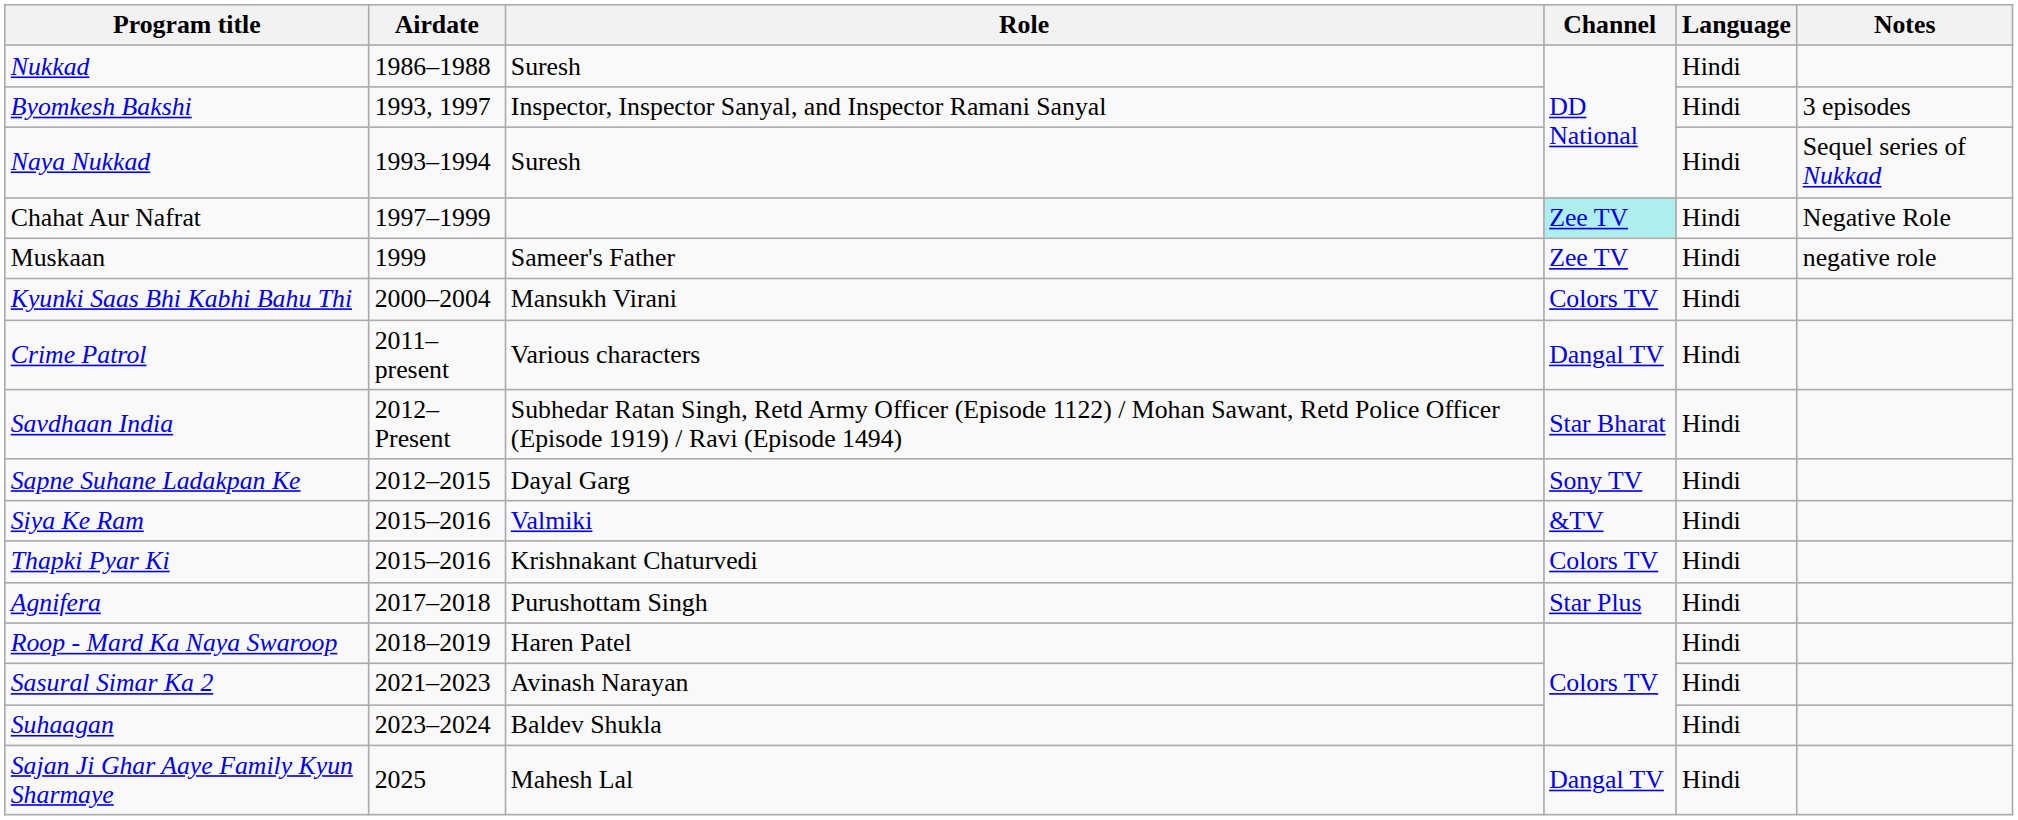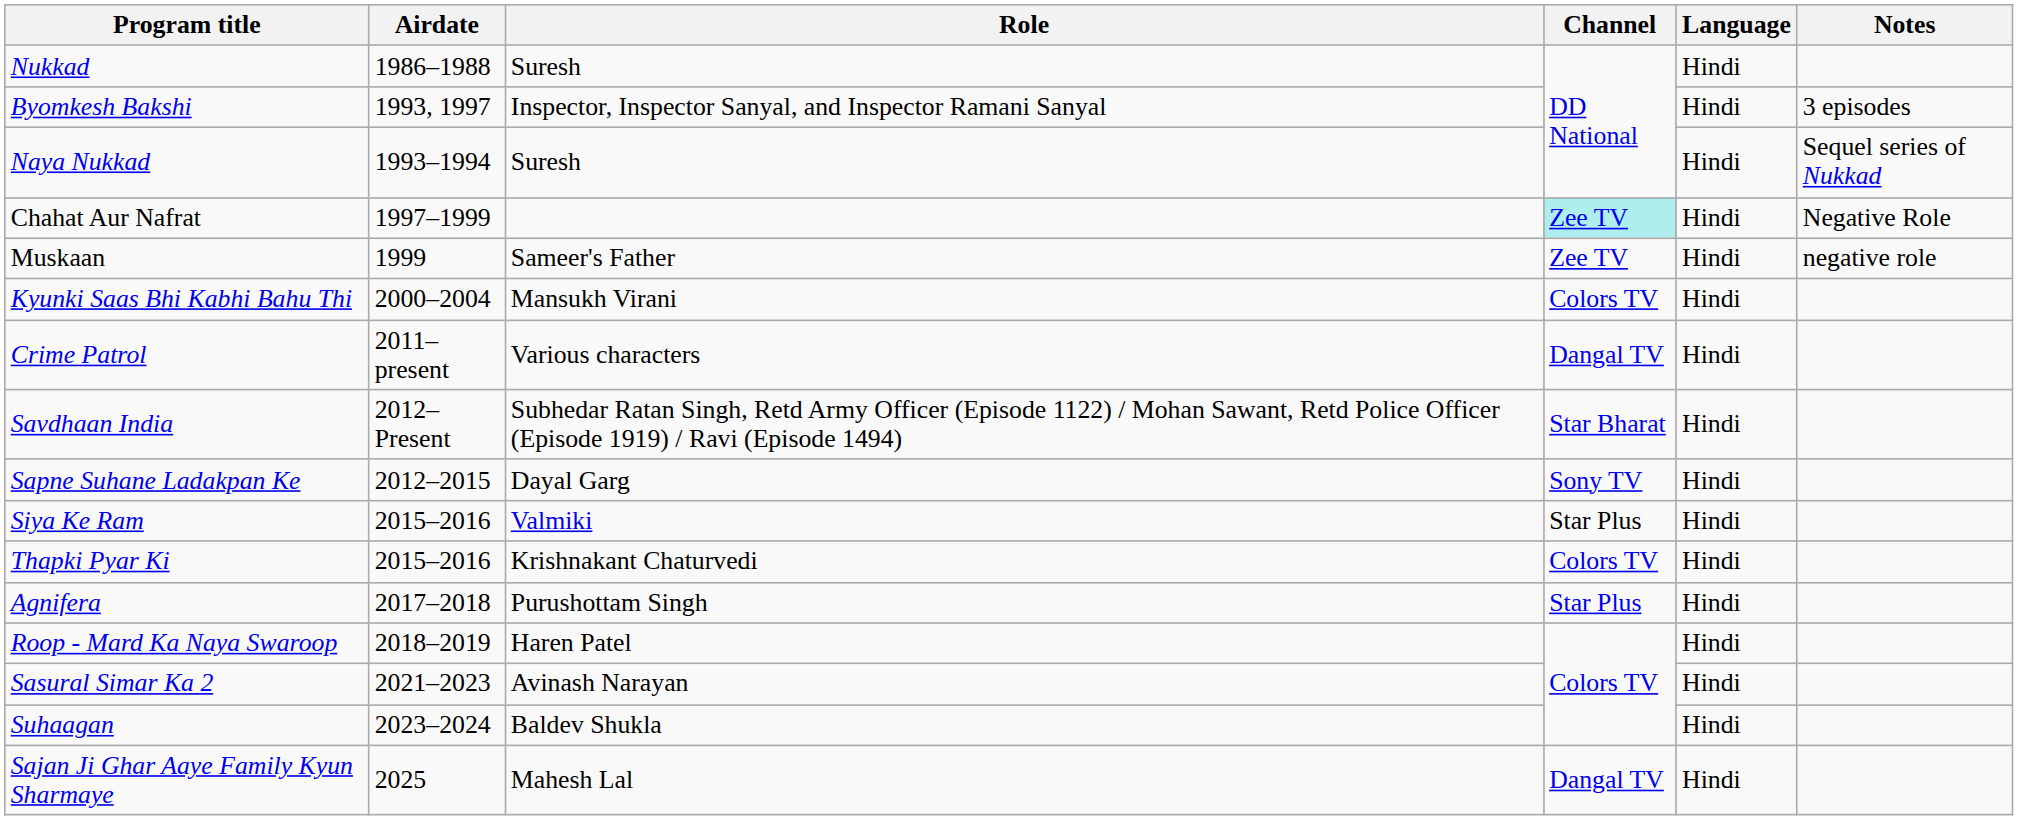Siya Ke Ram | Channel: &TV -> Star Plus
